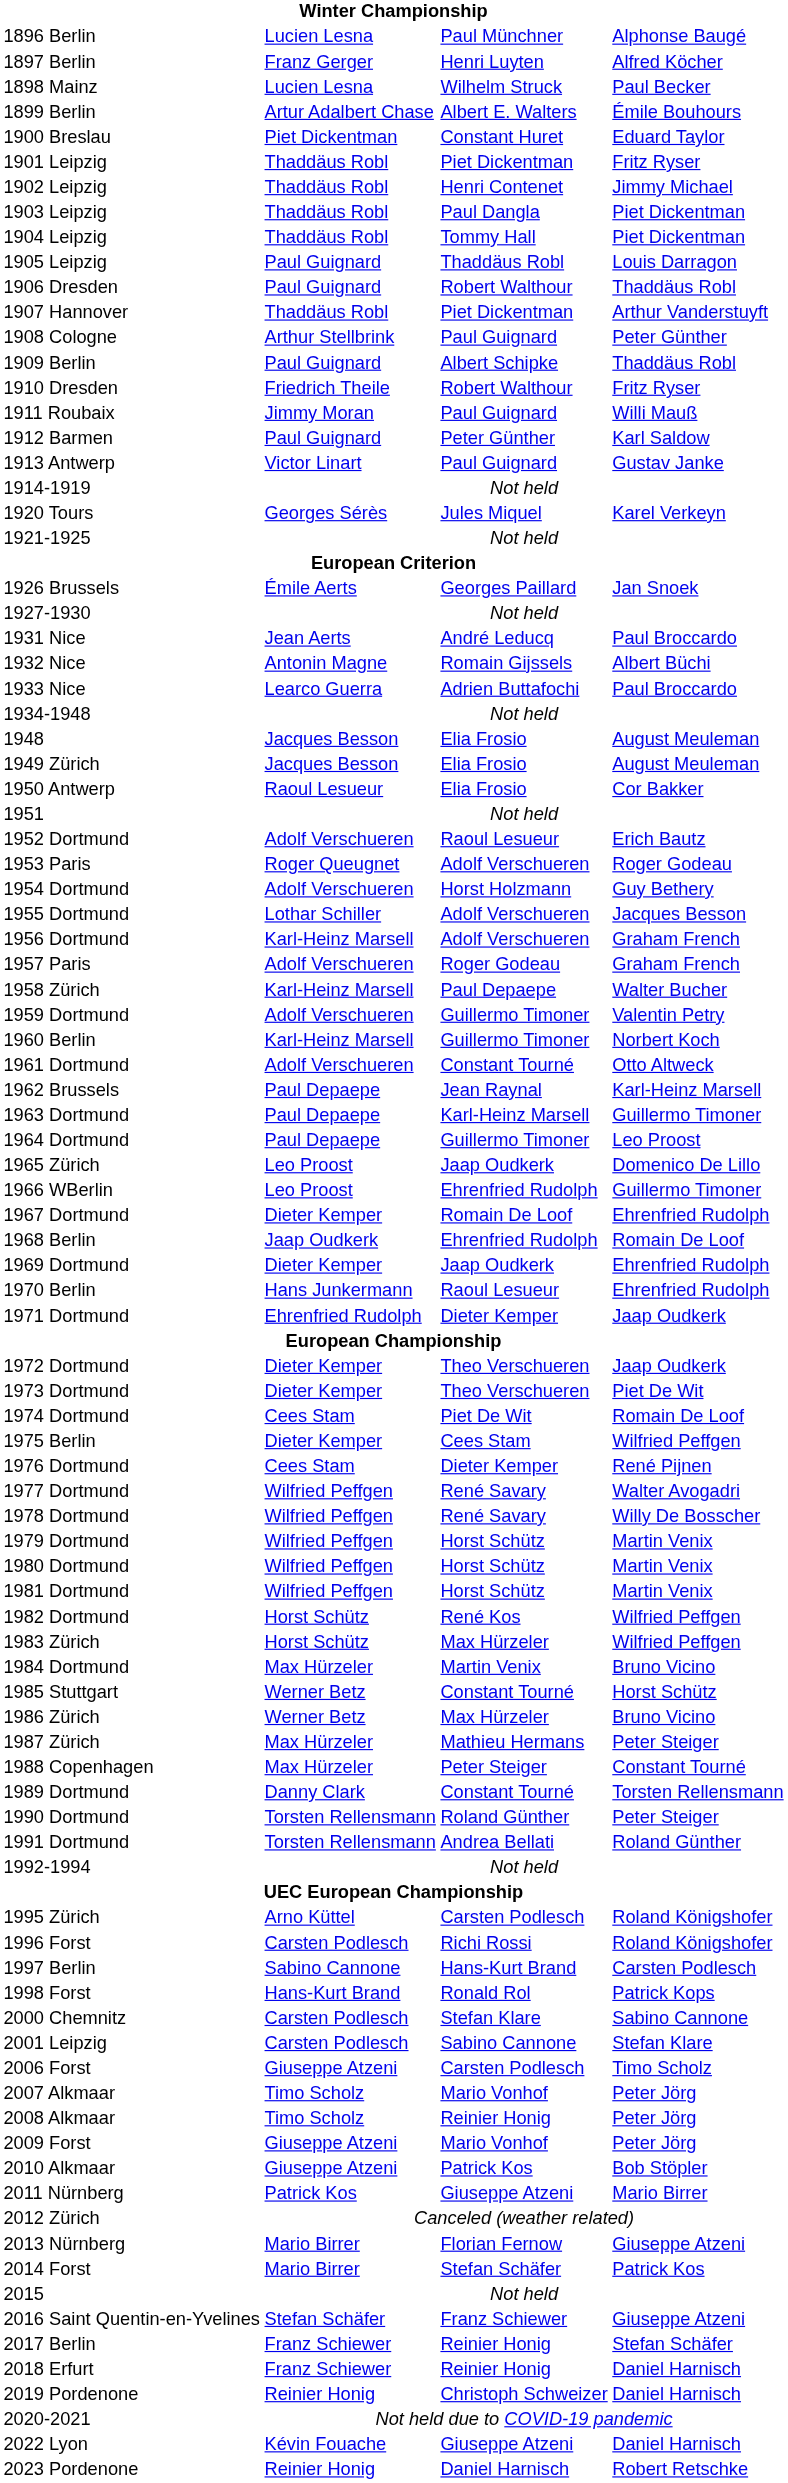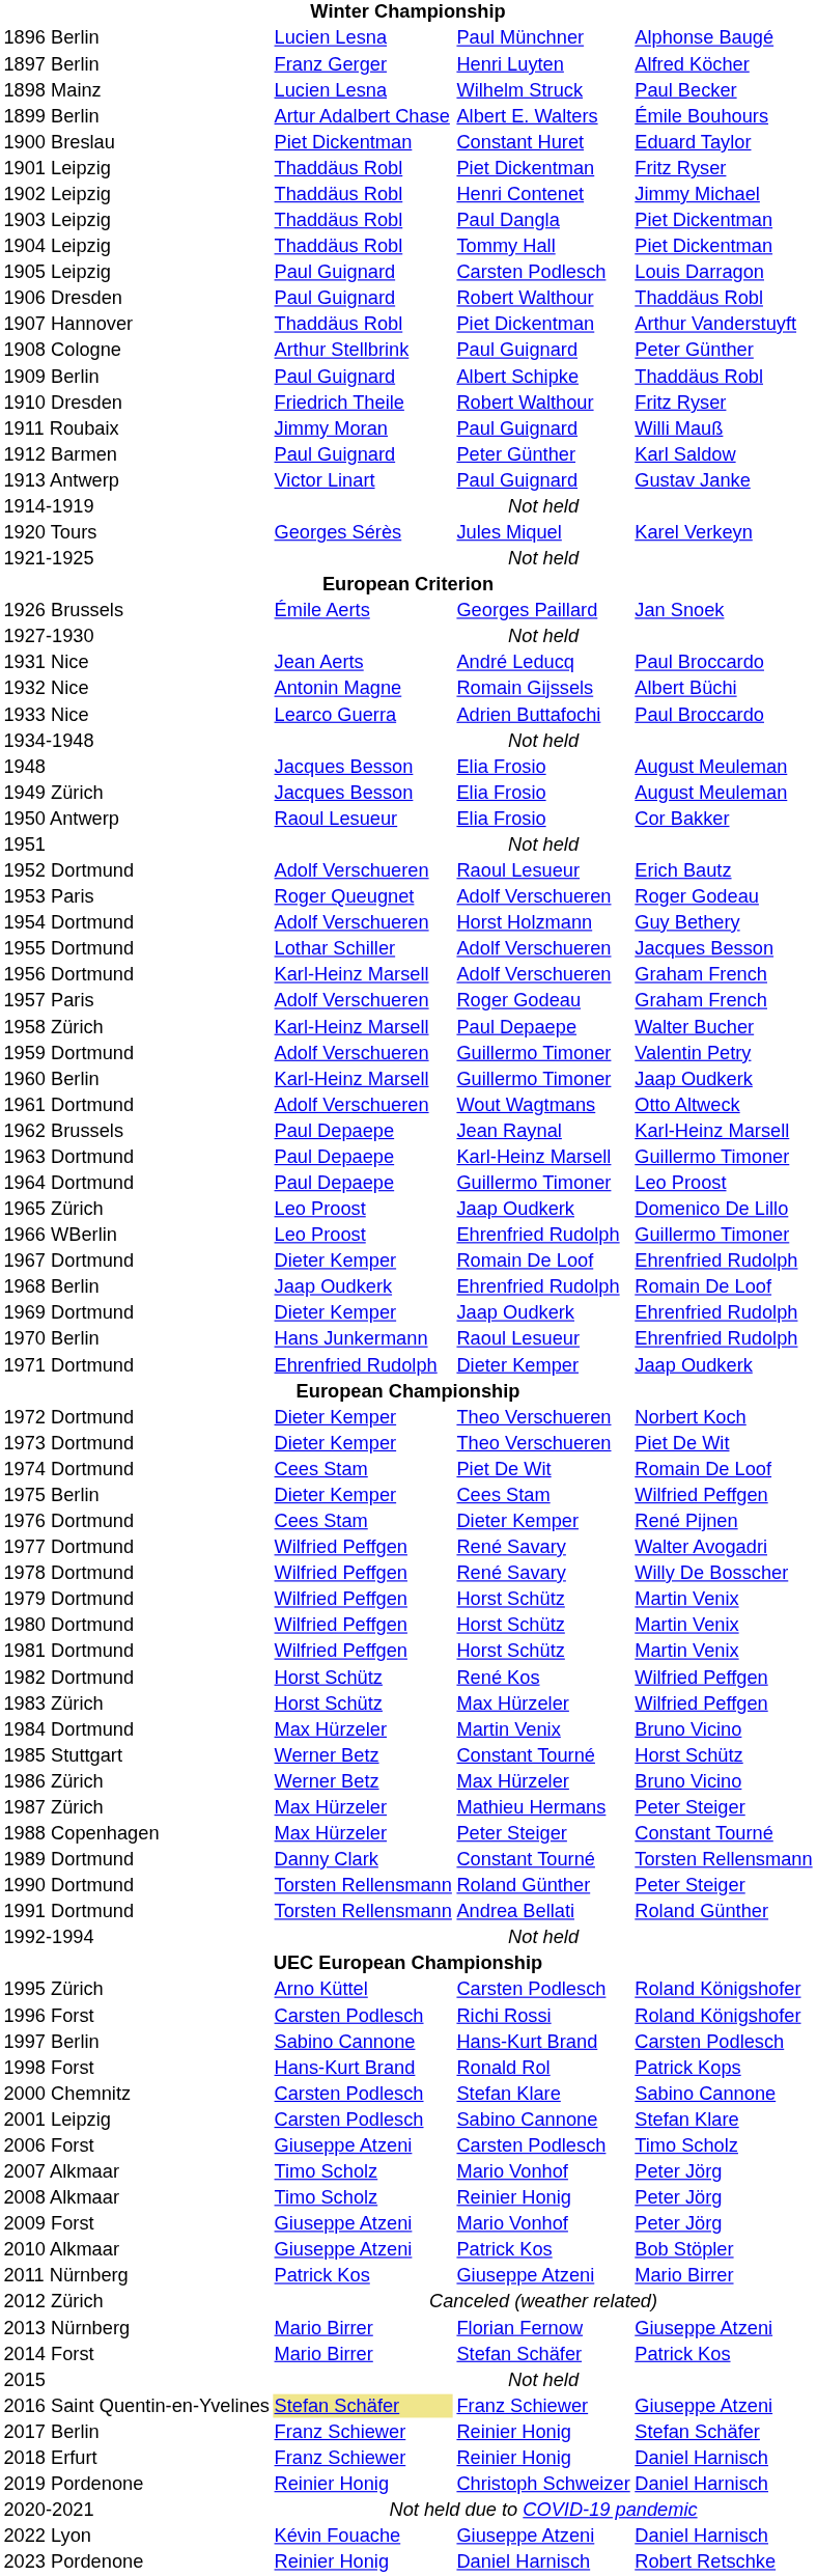1905 Leipzig | column 3: Thaddäus Robl -> Carsten Podlesch
1960 Berlin | column 4: Norbert Koch -> Jaap Oudkerk
1961 Dortmund | column 3: Constant Tourné -> Wout Wagtmans
1972 Dortmund | column 4: Jaap Oudkerk -> Norbert Koch
2016 Saint Quentin-en-Yvelines | column 2: no background -> khaki background
